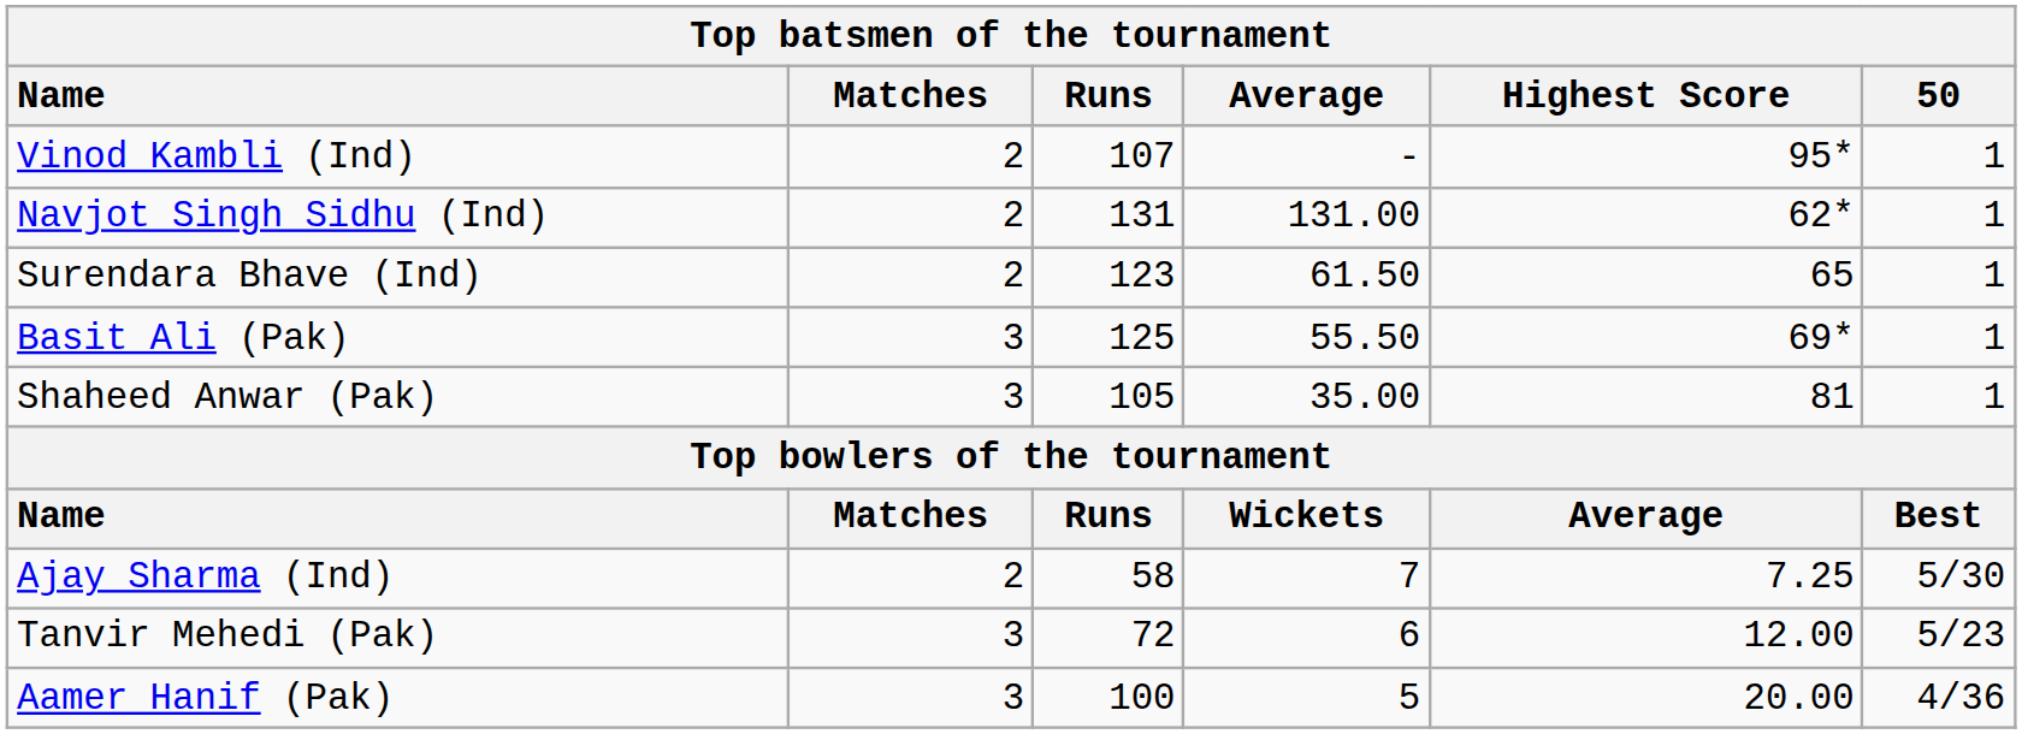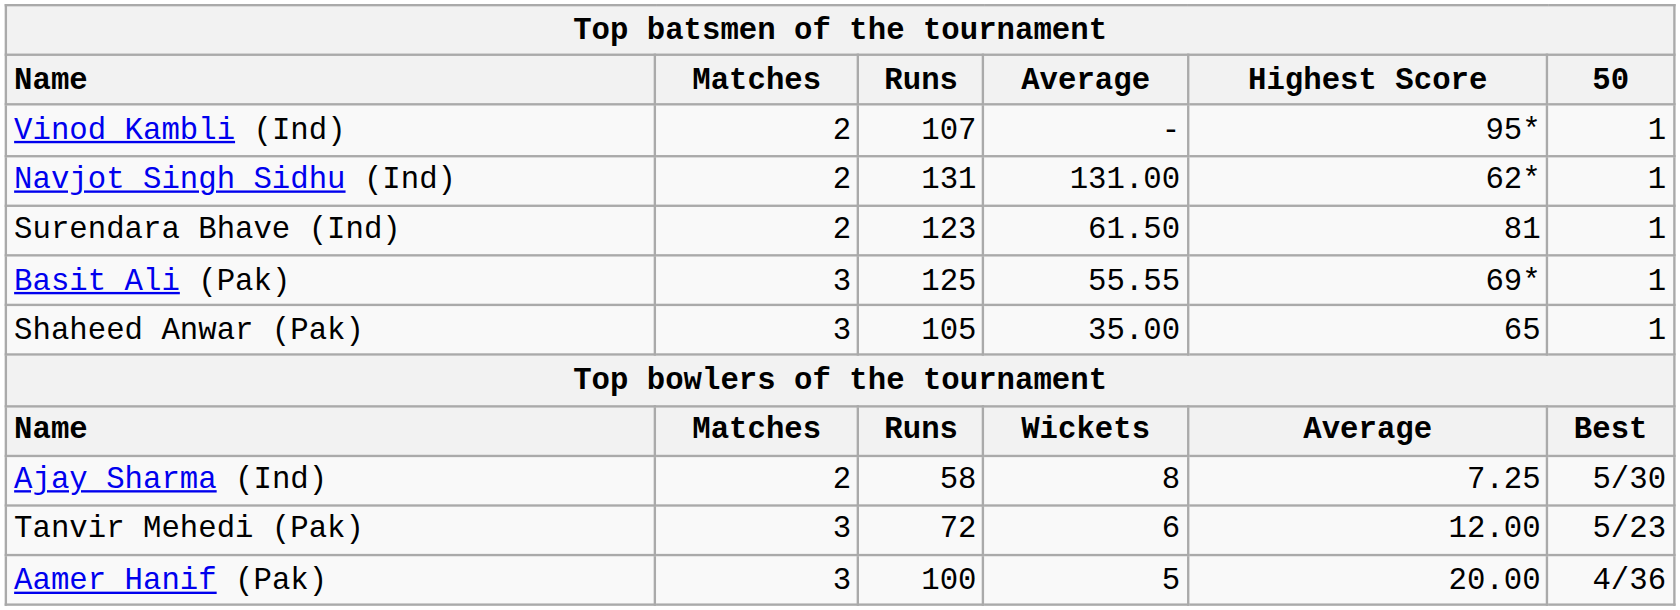Surendara Bhave (Ind) | Highest Score: 65 -> 81
Basit Ali (Pak) | Average: 55.50 -> 55.55
Shaheed Anwar (Pak) | Highest Score: 81 -> 65
Ajay Sharma (Ind) | Average: 7 -> 8
